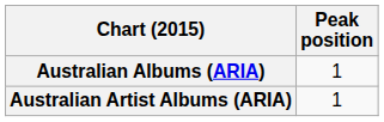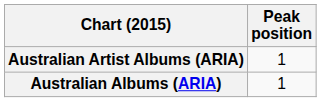rows swapped: Australian Albums (ARIA) <-> Australian Artist Albums (ARIA)
